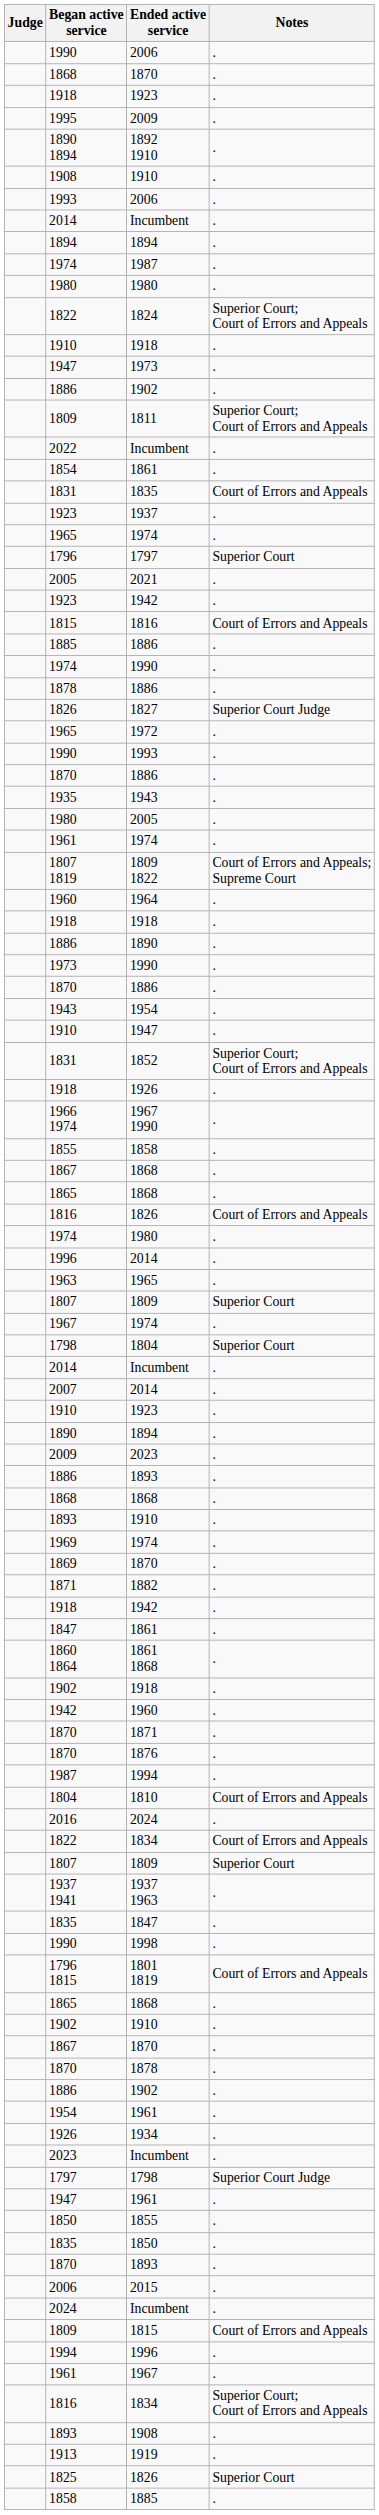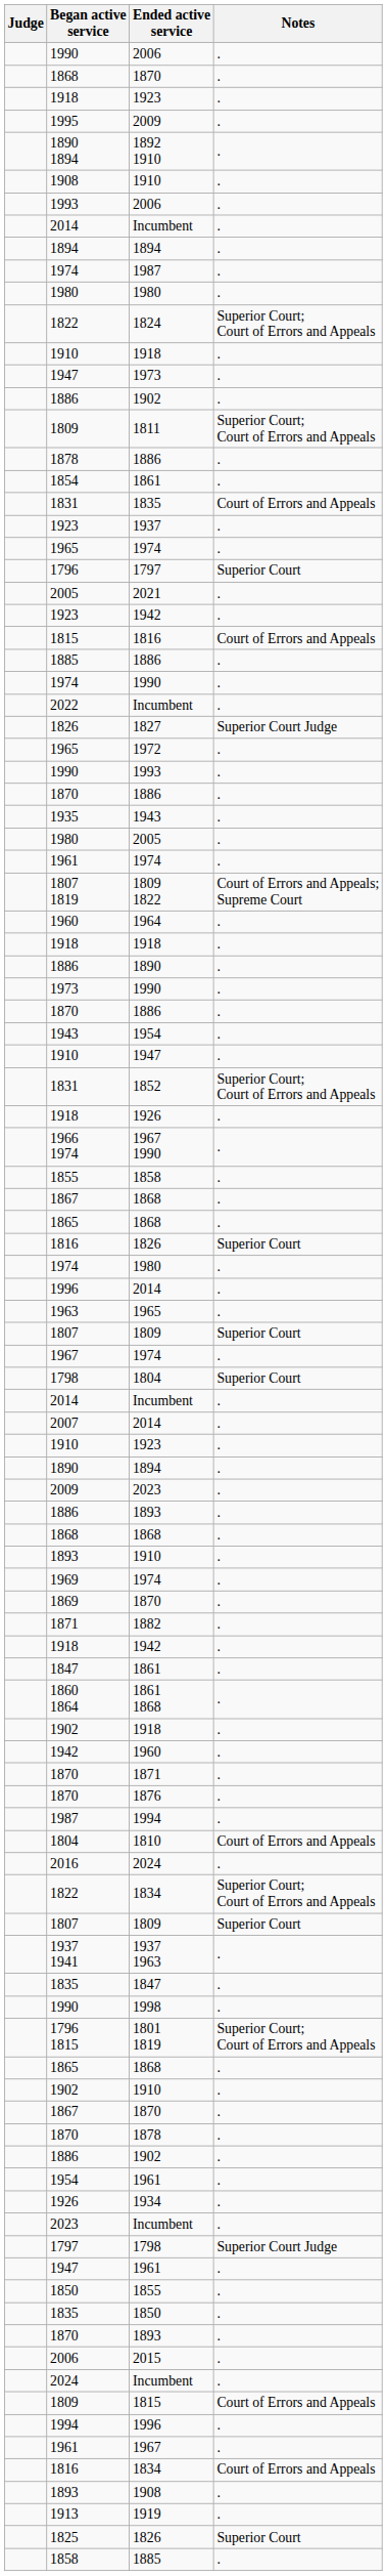rows swapped: 2022 / Incumbent <-> 1878 / 1886
1816 / 1826 | Notes: Court of Errors and Appeals -> Superior Court
1822 / 1834 | Notes: Court of Errors and Appeals -> Superior Court; Court of Errors and Appeals
1801 1819 | Notes: Court of Errors and Appeals -> Superior Court; Court of Errors and Appeals
1816 / 1834 | Notes: Superior Court; Court of Errors and Appeals -> Court of Errors and Appeals
